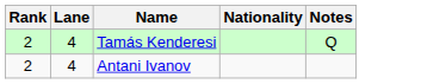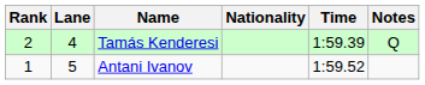+ column: Time | 1:59.39 | 1:59.52
Antani Ivanov | Rank: 2 -> 1
Antani Ivanov | Lane: 4 -> 5
